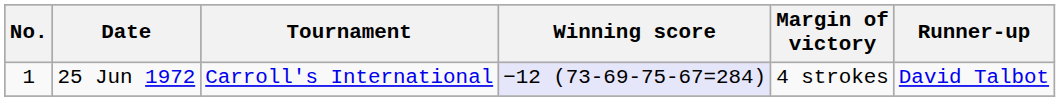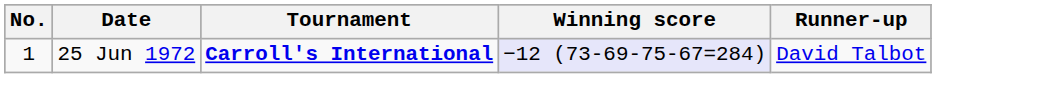- column: Margin of victory | 4 strokes
25 Jun 1972 | Tournament: normal -> bold
